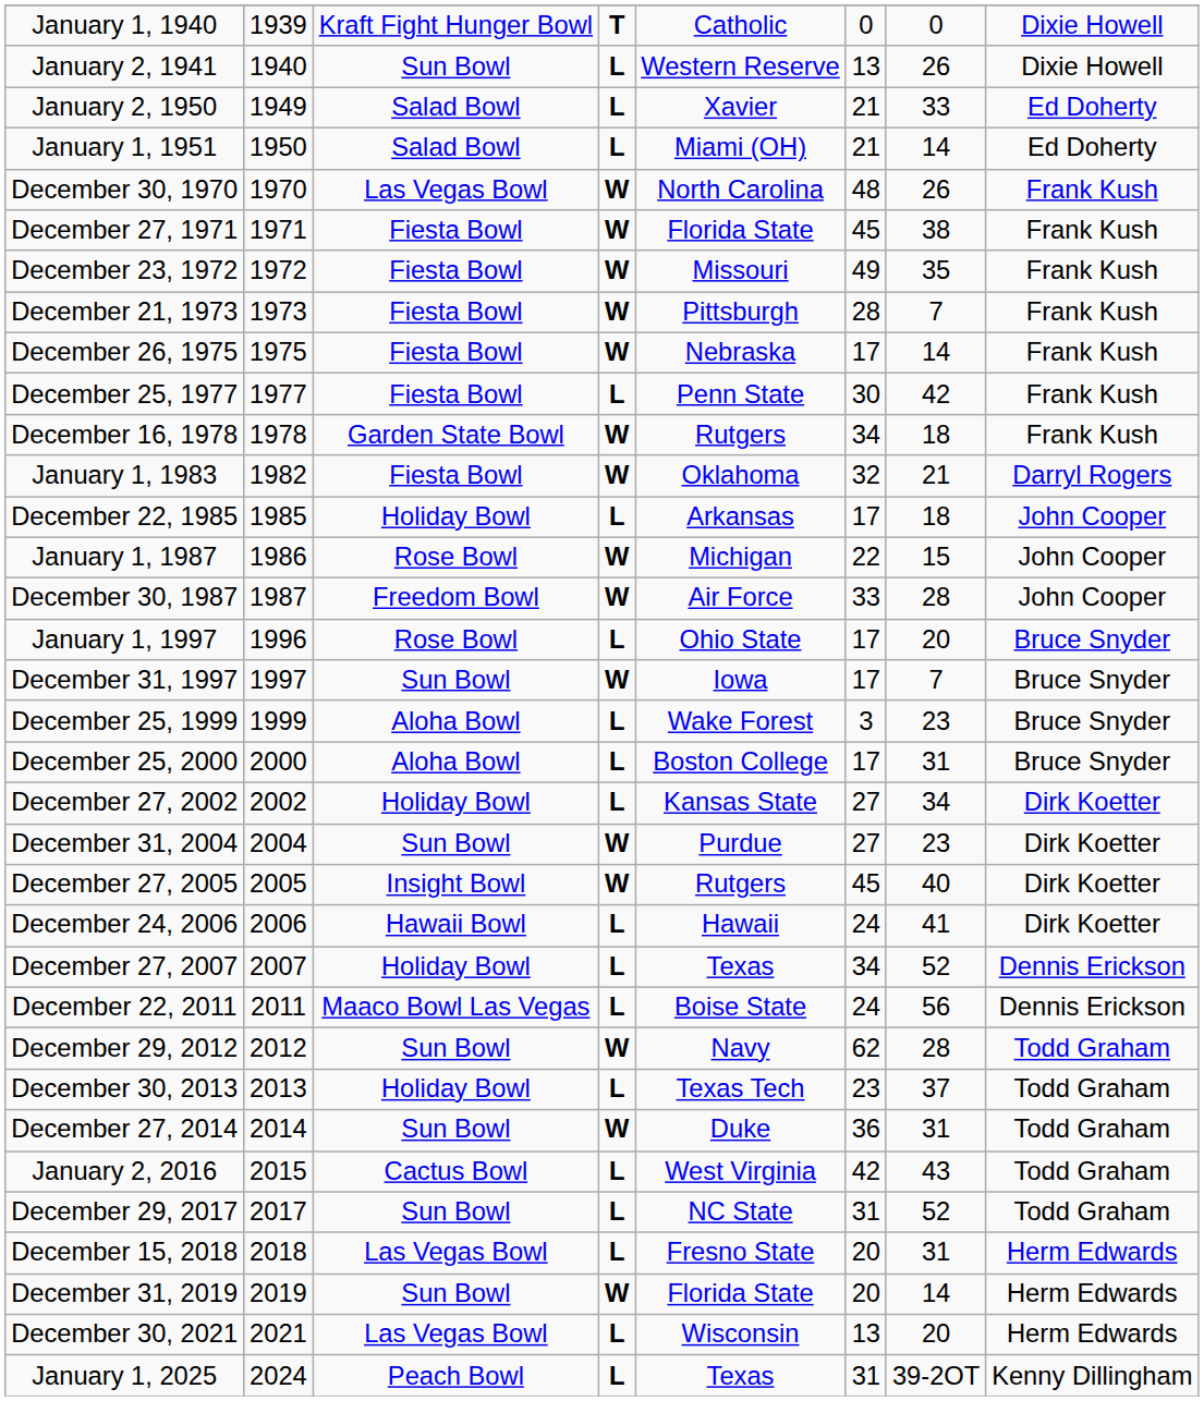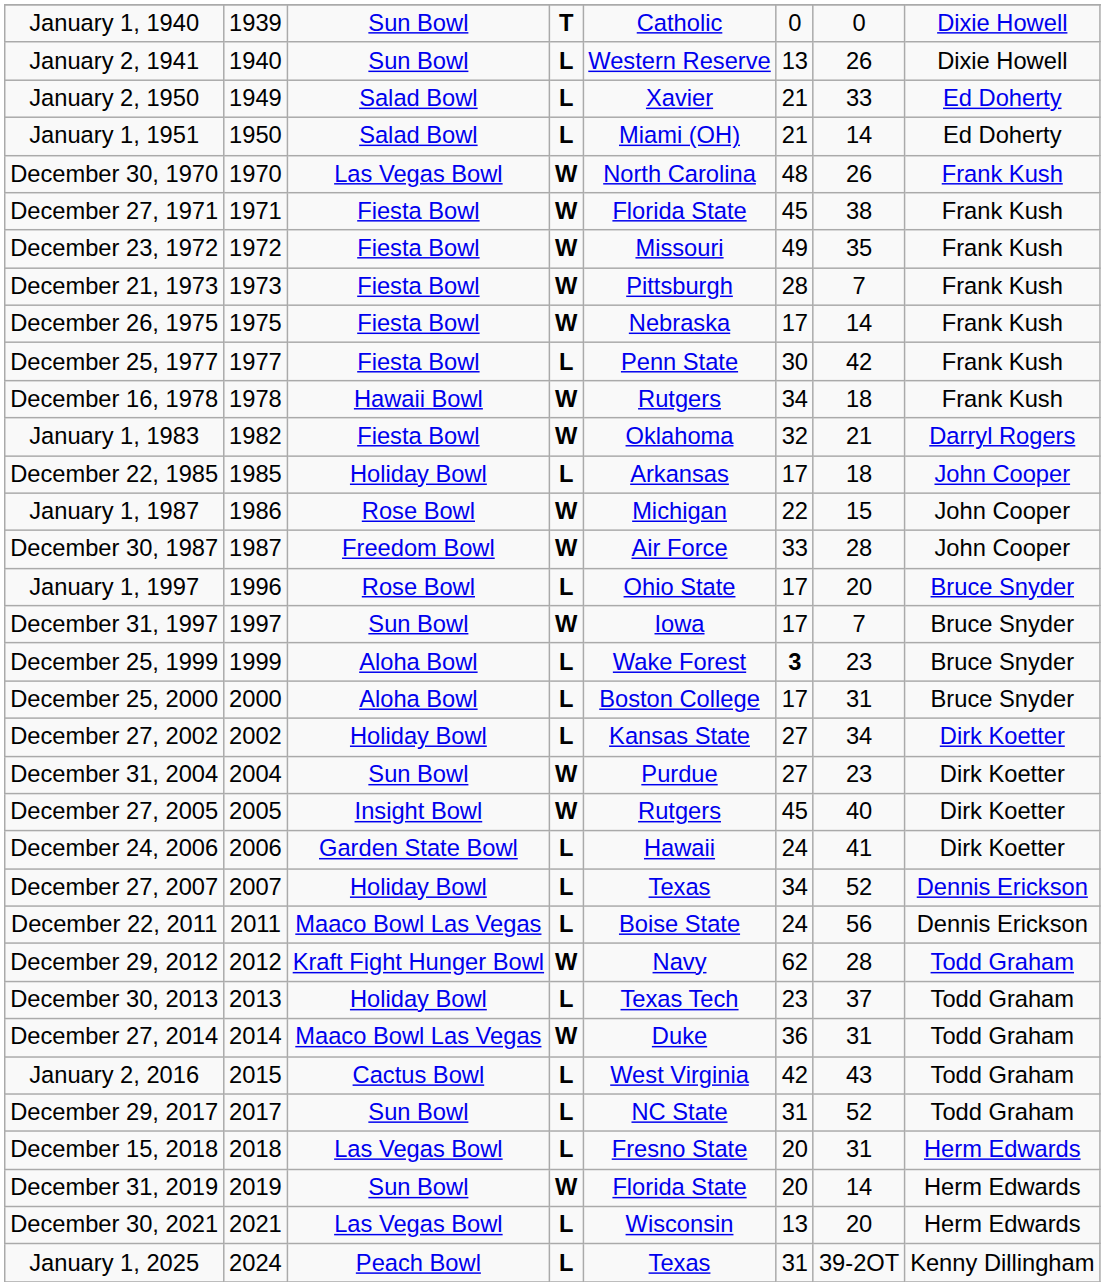January 1, 1940 | column 3: Kraft Fight Hunger Bowl -> Sun Bowl
December 16, 1978 | column 3: Garden State Bowl -> Hawaii Bowl
December 25, 1999 | column 6: normal -> bold
December 24, 2006 | column 3: Hawaii Bowl -> Garden State Bowl
December 29, 2012 | column 3: Sun Bowl -> Kraft Fight Hunger Bowl
December 27, 2014 | column 3: Sun Bowl -> Maaco Bowl Las Vegas
